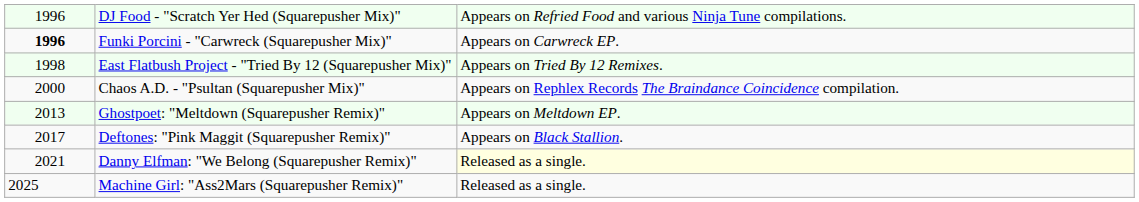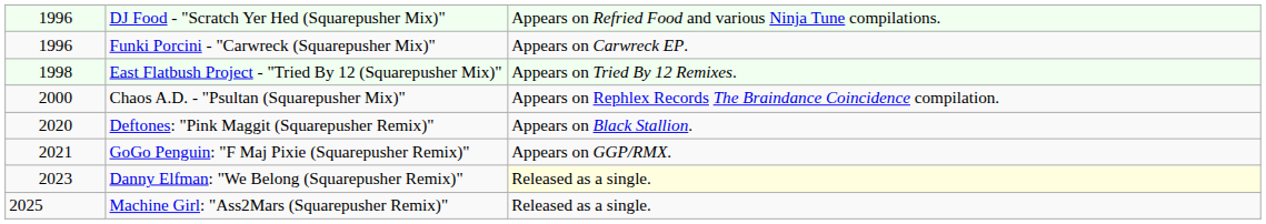Funki Porcini - "Carwreck (Squarepusher Mix)" | column 1: bold -> normal
- row: 2013 | Ghostpoet: "Meltdown (Squarepusher Remix)" | Appears on Meltdown EP.
Deftones: "Pink Maggit (Squarepusher Remix)" | column 1: 2017 -> 2020
+ row: 2021 | GoGo Penguin: "F Maj Pixie (Squarepusher Remix)" | Appears on GGP/RMX.
Danny Elfman: "We Belong (Squarepusher Remix)" | column 1: 2021 -> 2023
